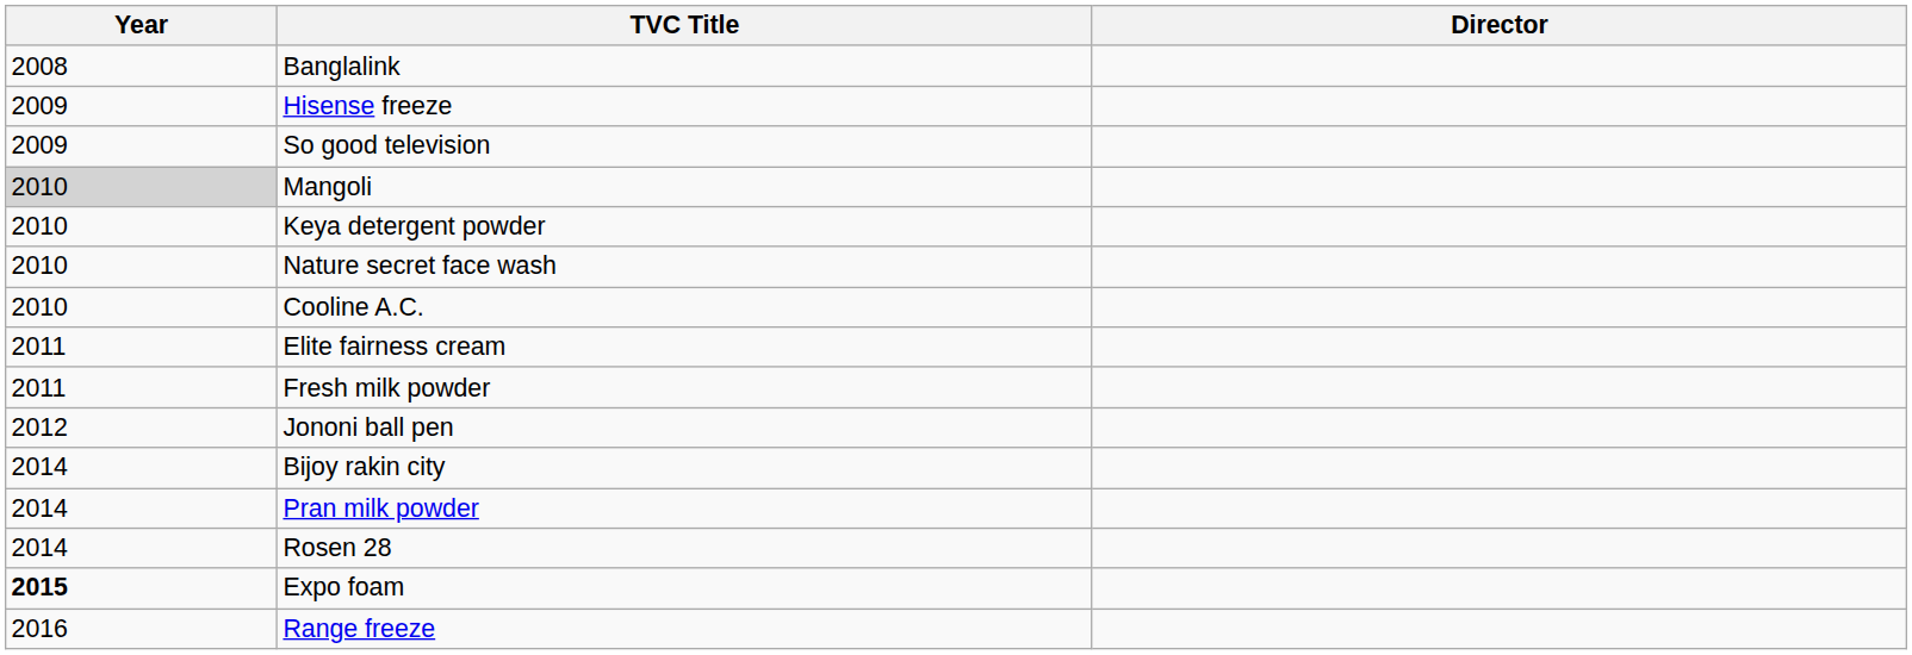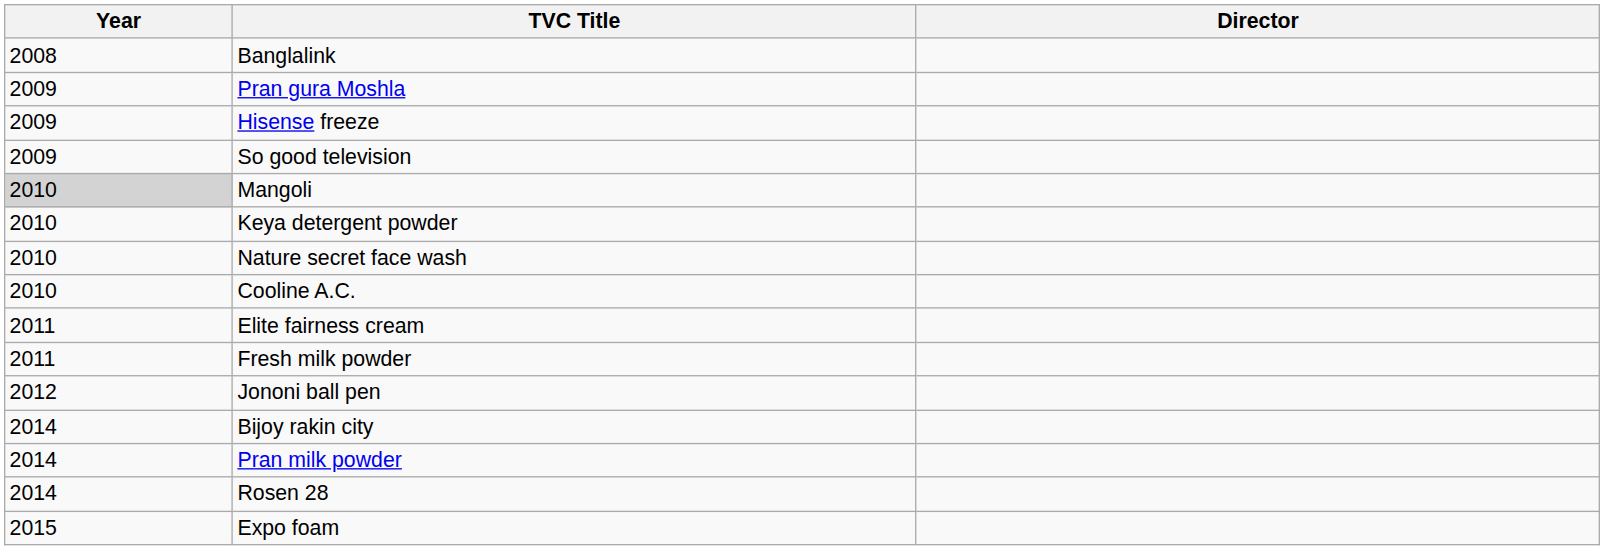+ row: 2009 | Pran gura Moshla
Expo foam | Year: bold -> normal
- row: 2016 | Range freeze
